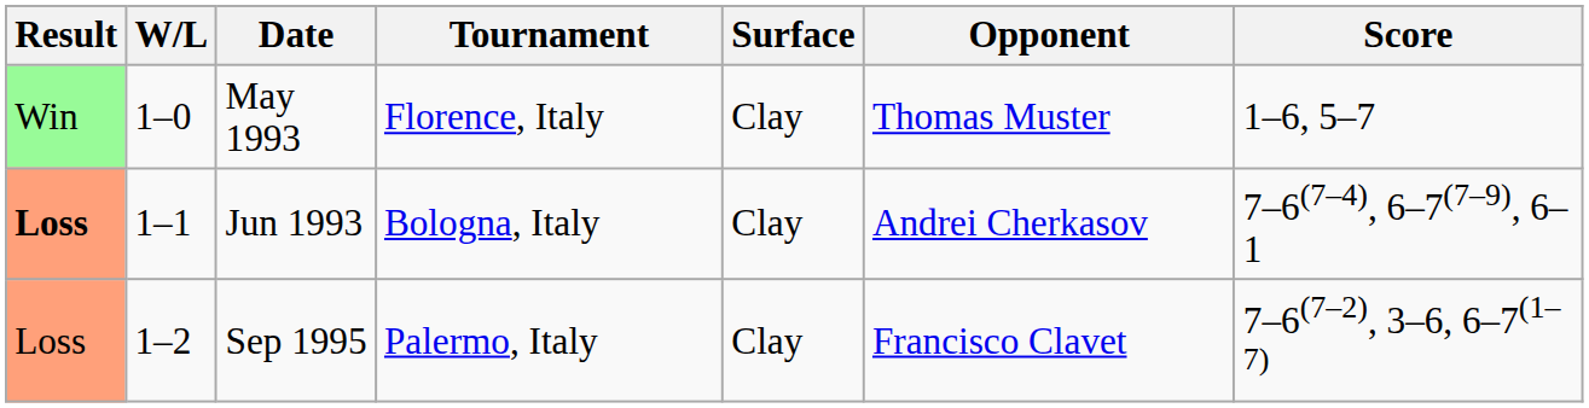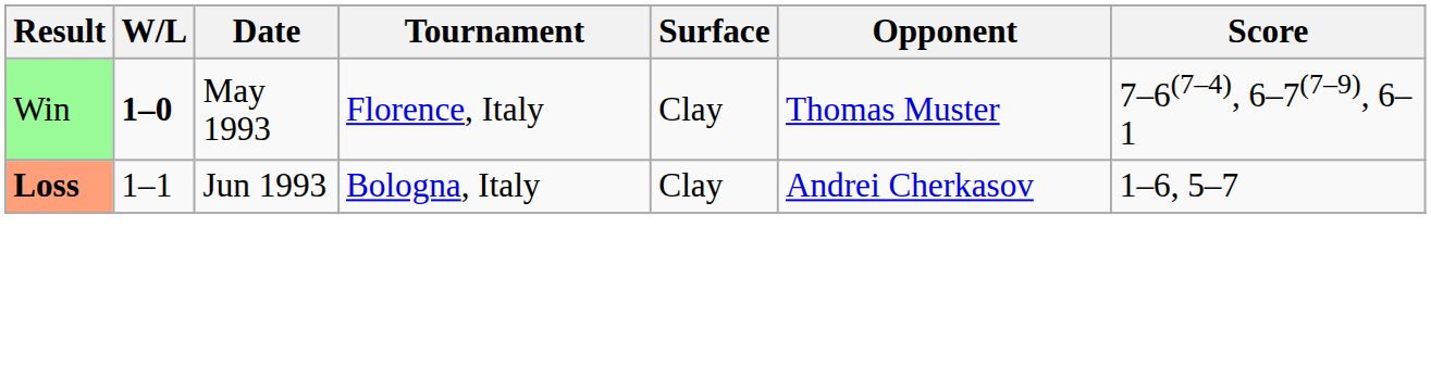May 1993 | W/L: normal -> bold
May 1993 | Score: 1–6, 5–7 -> 7–6(7–4), 6–7(7–9), 6–1
Jun 1993 | Score: 7–6(7–4), 6–7(7–9), 6–1 -> 1–6, 5–7
- row: Loss | 1–2 | Sep 1995 | Palermo, Italy | Clay | Francisco Clavet | 7–6(7–2), 3–6, 6–7(1–7)
